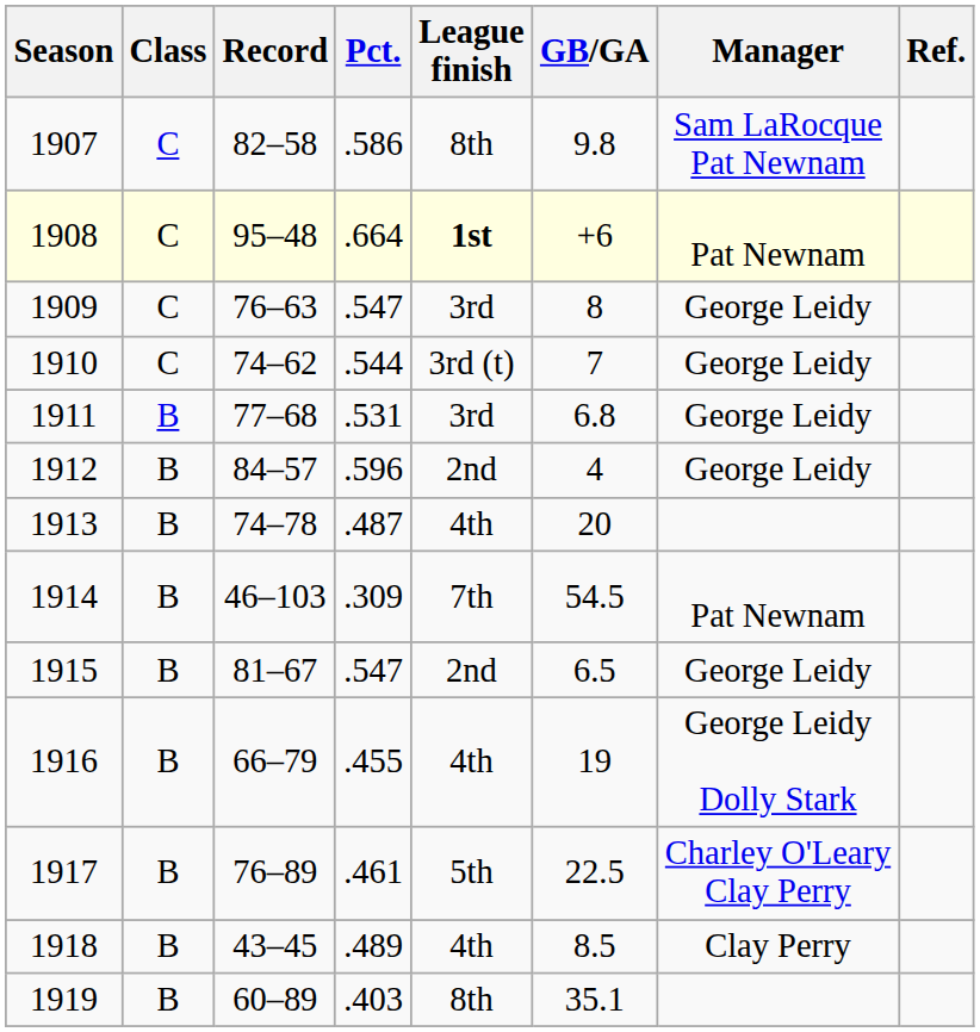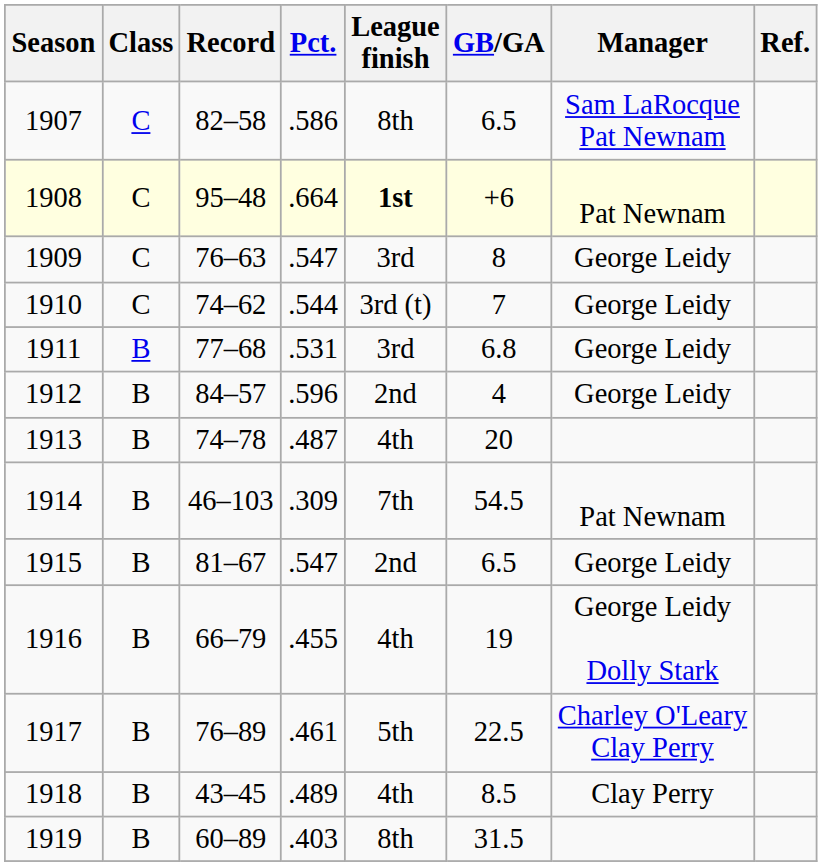1907 | GB/GA: 9.8 -> 6.5
1919 | GB/GA: 35.1 -> 31.5
